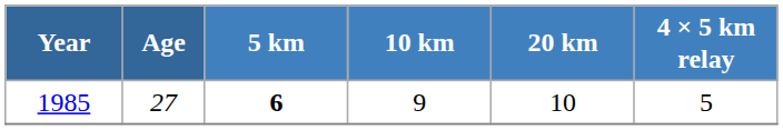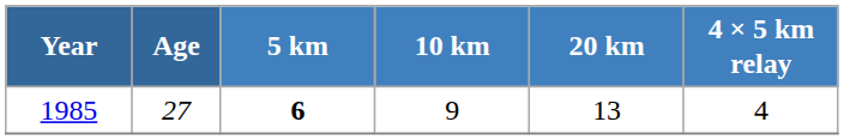1985 | 20 km: 10 -> 13
1985 | 4 × 5 km relay: 5 -> 4
